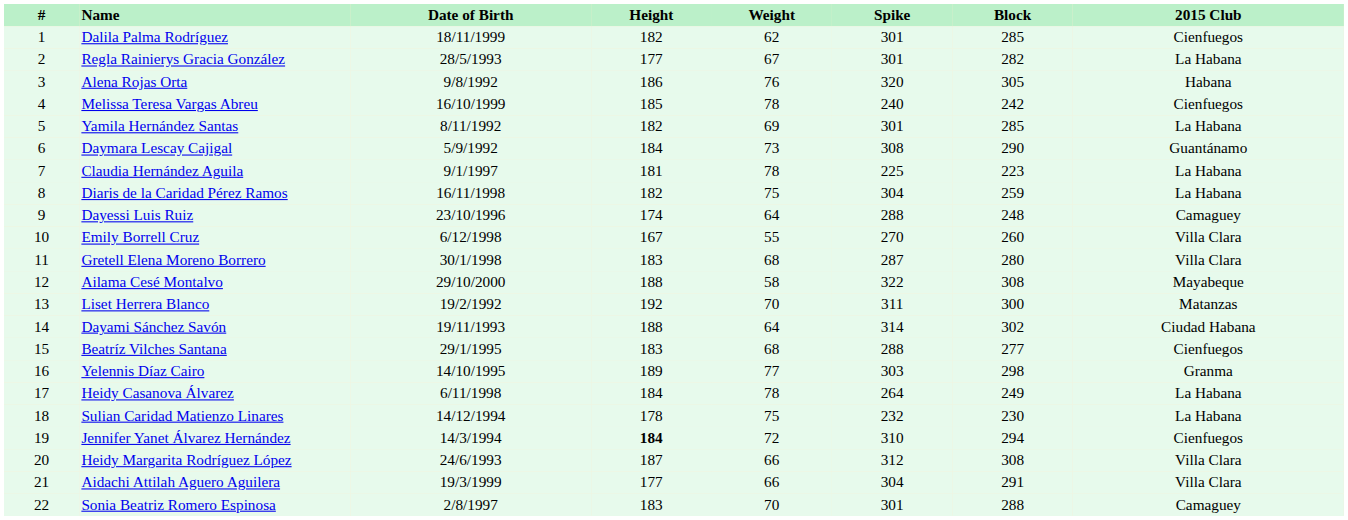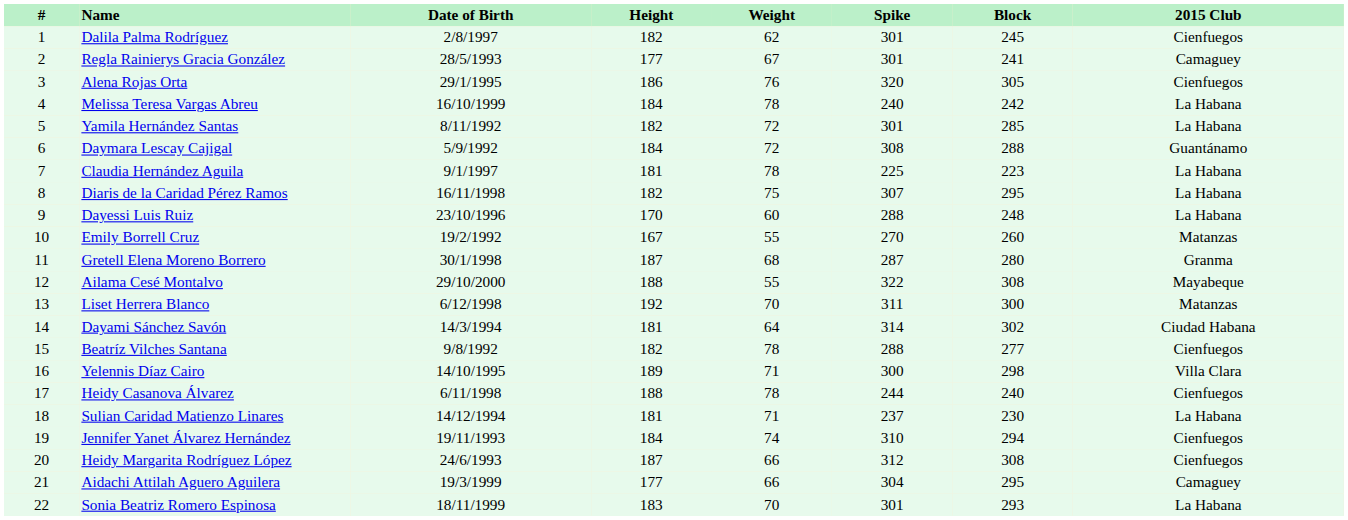Dalila Palma Rodríguez | Date of Birth: 18/11/1999 -> 2/8/1997
Dalila Palma Rodríguez | Block: 285 -> 245
Regla Rainierys Gracia González | Block: 282 -> 241
Regla Rainierys Gracia González | 2015 Club: La Habana -> Camaguey
Alena Rojas Orta | Date of Birth: 9/8/1992 -> 29/1/1995
Alena Rojas Orta | 2015 Club: Habana -> Cienfuegos
Melissa Teresa Vargas Abreu | Height: 185 -> 184
Melissa Teresa Vargas Abreu | 2015 Club: Cienfuegos -> La Habana
Yamila Hernández Santas | Weight: 69 -> 72
Daymara Lescay Cajigal | Weight: 73 -> 72
Daymara Lescay Cajigal | Block: 290 -> 288
Diaris de la Caridad Pérez Ramos | Spike: 304 -> 307
Diaris de la Caridad Pérez Ramos | Block: 259 -> 295
Dayessi Luis Ruiz | Height: 174 -> 170
Dayessi Luis Ruiz | Weight: 64 -> 60
Dayessi Luis Ruiz | 2015 Club: Camaguey -> La Habana
Emily Borrell Cruz | Date of Birth: 6/12/1998 -> 19/2/1992
Emily Borrell Cruz | 2015 Club: Villa Clara -> Matanzas
Gretell Elena Moreno Borrero | Height: 183 -> 187
Gretell Elena Moreno Borrero | 2015 Club: Villa Clara -> Granma
Ailama Cesé Montalvo | Weight: 58 -> 55
Liset Herrera Blanco | Date of Birth: 19/2/1992 -> 6/12/1998
Dayami Sánchez Savón | Date of Birth: 19/11/1993 -> 14/3/1994
Dayami Sánchez Savón | Height: 188 -> 181
Beatríz Vilches Santana | Date of Birth: 29/1/1995 -> 9/8/1992
Beatríz Vilches Santana | Height: 183 -> 182
Beatríz Vilches Santana | Weight: 68 -> 78
Yelennis Díaz Cairo | Weight: 77 -> 71
Yelennis Díaz Cairo | Spike: 303 -> 300
Yelennis Díaz Cairo | 2015 Club: Granma -> Villa Clara
Heidy Casanova Álvarez | Height: 184 -> 188
Heidy Casanova Álvarez | Spike: 264 -> 244
Heidy Casanova Álvarez | Block: 249 -> 240
Heidy Casanova Álvarez | 2015 Club: La Habana -> Cienfuegos
Sulian Caridad Matienzo Linares | Height: 178 -> 181
Sulian Caridad Matienzo Linares | Weight: 75 -> 71
Sulian Caridad Matienzo Linares | Spike: 232 -> 237
Jennifer Yanet Álvarez Hernández | Date of Birth: 14/3/1994 -> 19/11/1993
Jennifer Yanet Álvarez Hernández | Height: bold -> normal
Jennifer Yanet Álvarez Hernández | Weight: 72 -> 74
Heidy Margarita Rodríguez López | 2015 Club: Villa Clara -> Cienfuegos
Aidachi Attilah Aguero Aguilera | Block: 291 -> 295
Aidachi Attilah Aguero Aguilera | 2015 Club: Villa Clara -> Camaguey
Sonia Beatriz Romero Espinosa | Date of Birth: 2/8/1997 -> 18/11/1999
Sonia Beatriz Romero Espinosa | Block: 288 -> 293
Sonia Beatriz Romero Espinosa | 2015 Club: Camaguey -> La Habana
